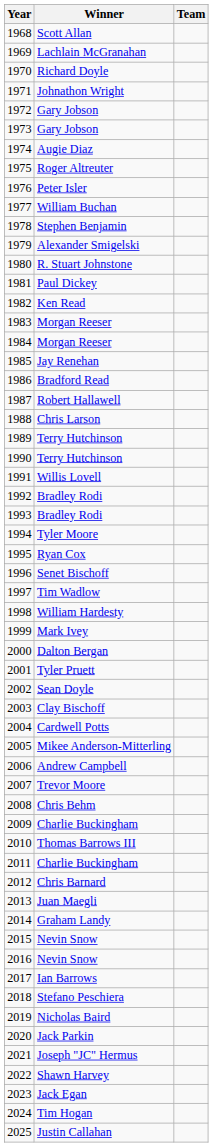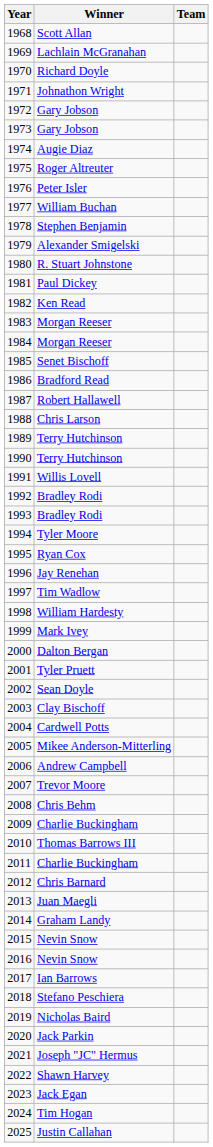1985 | Winner: Jay Renehan -> Senet Bischoff
1996 | Winner: Senet Bischoff -> Jay Renehan
